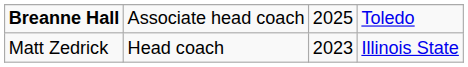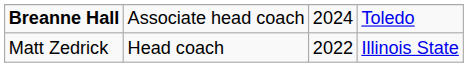Breanne Hall | column 3: 2025 -> 2024
Matt Zedrick | column 3: 2023 -> 2022
